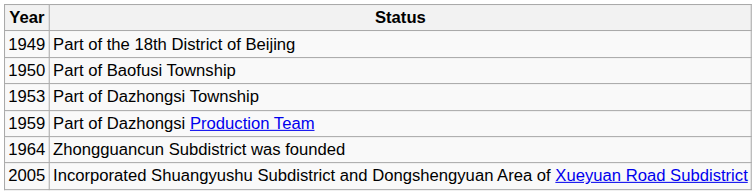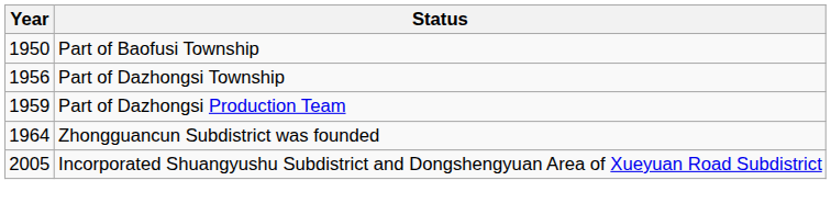- row: 1949 | Part of the 18th District of Beijing
Part of Dazhongsi Township | Year: 1953 -> 1956
